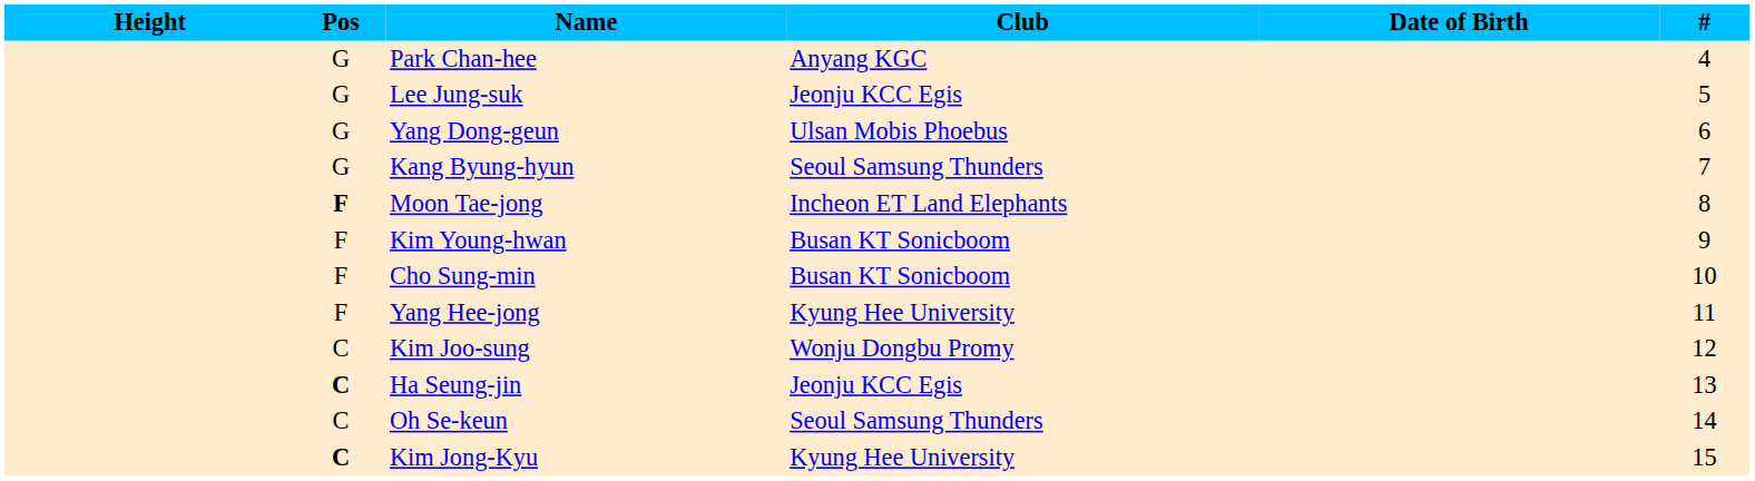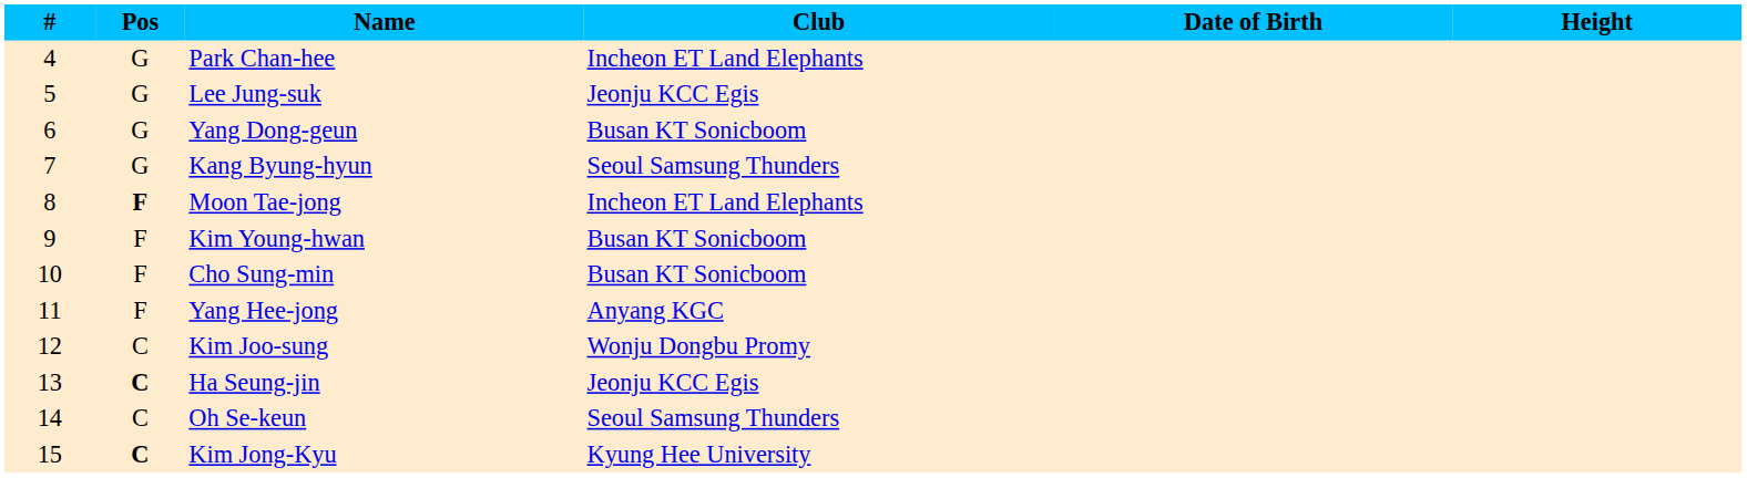columns swapped: # <-> Height
Park Chan-hee | Club: Anyang KGC -> Incheon ET Land Elephants
Yang Dong-geun | Club: Ulsan Mobis Phoebus -> Busan KT Sonicboom
Yang Hee-jong | Club: Kyung Hee University -> Anyang KGC
